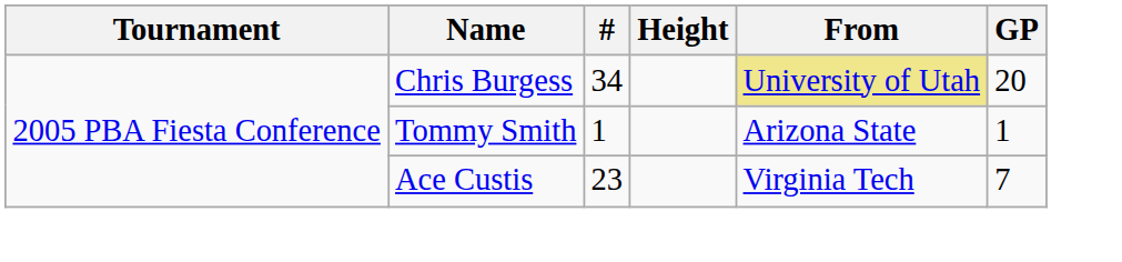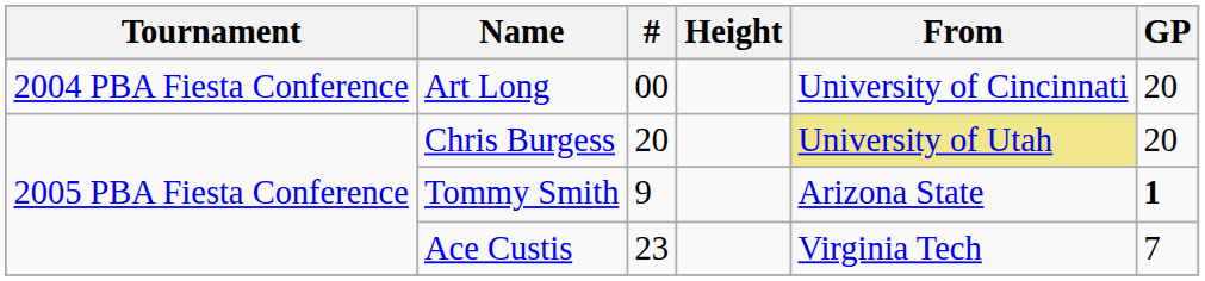+ row: 2004 PBA Fiesta Conference | Art Long | 00 | University of Cincinnati | 20
Chris Burgess | #: 34 -> 20
Tommy Smith | #: 1 -> 9
Tommy Smith | GP: normal -> bold
